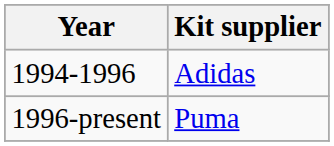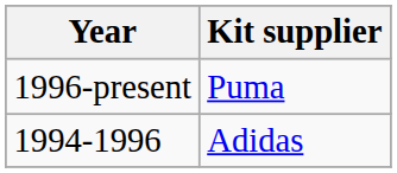rows swapped: 1994-1996 <-> 1996-present
